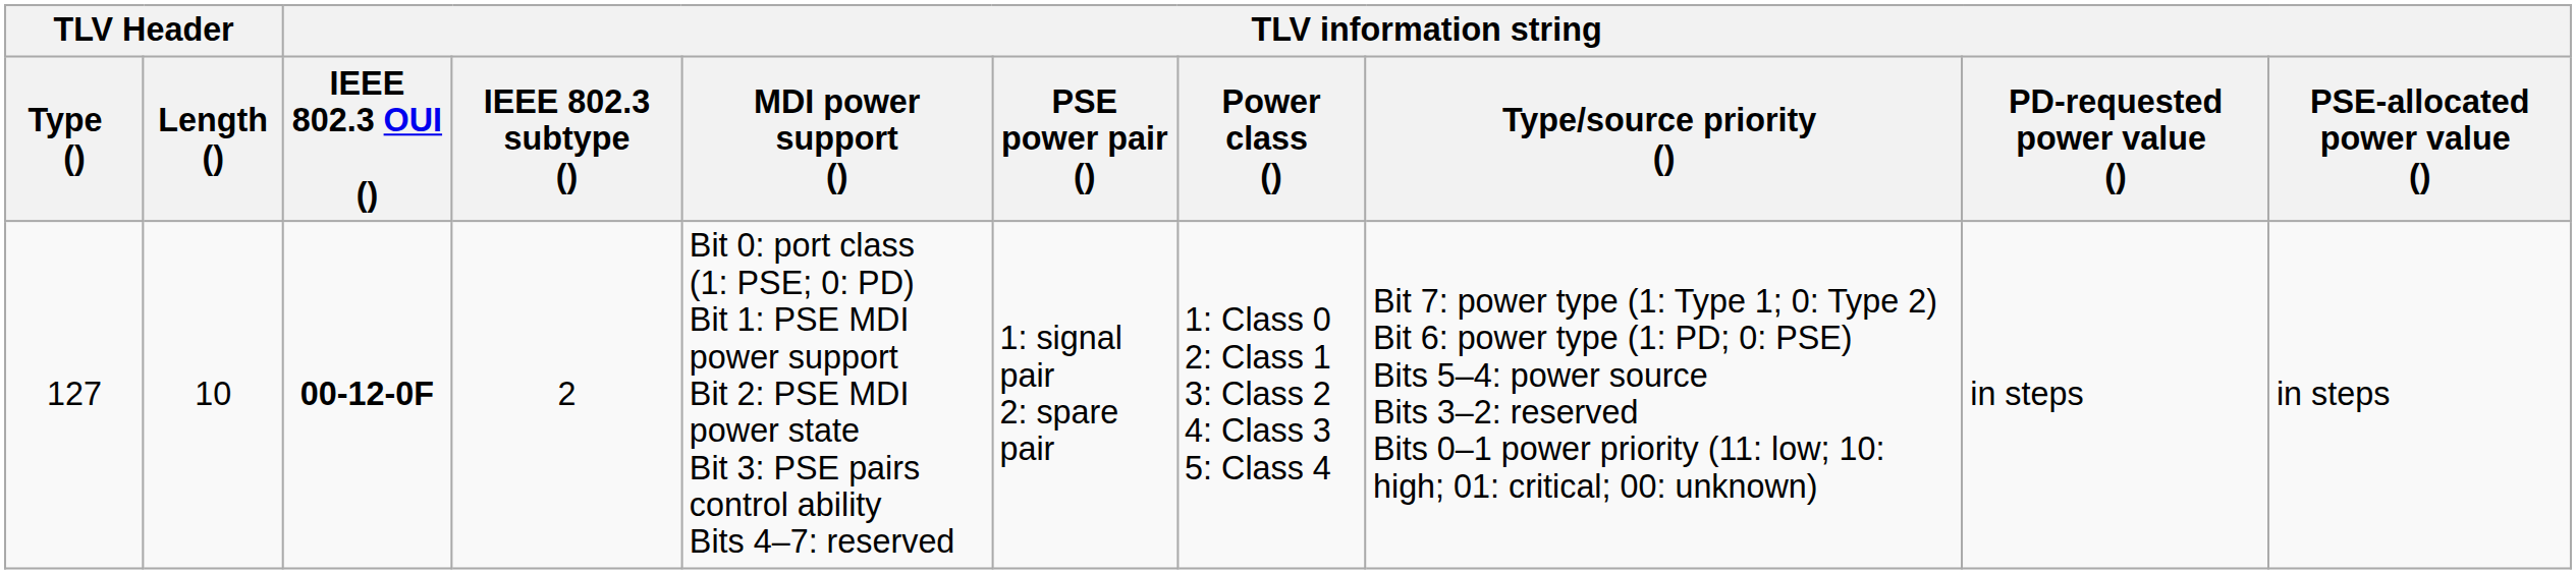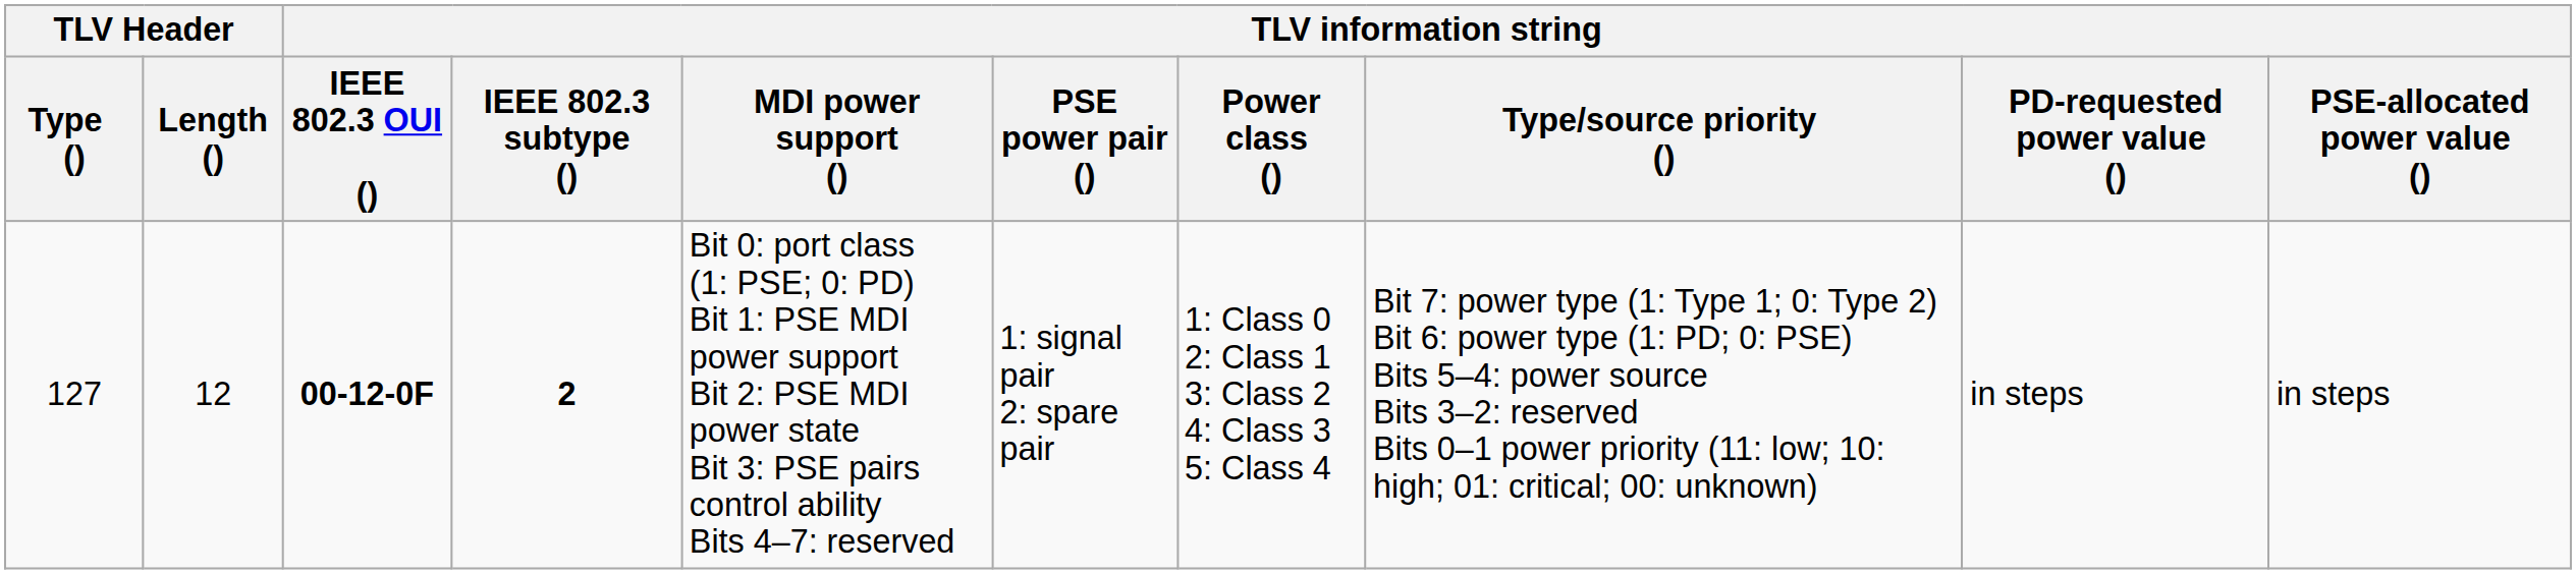127 | TLV Header / Length (): 10 -> 12
127 | TLV information string / IEEE 802.3 subtype (): normal -> bold
